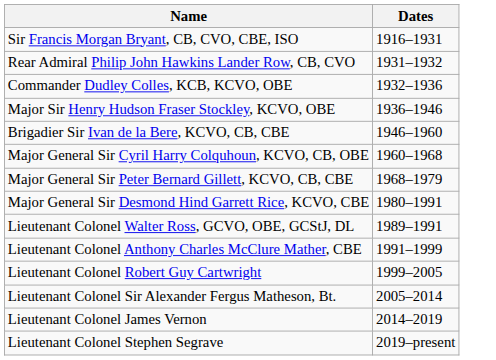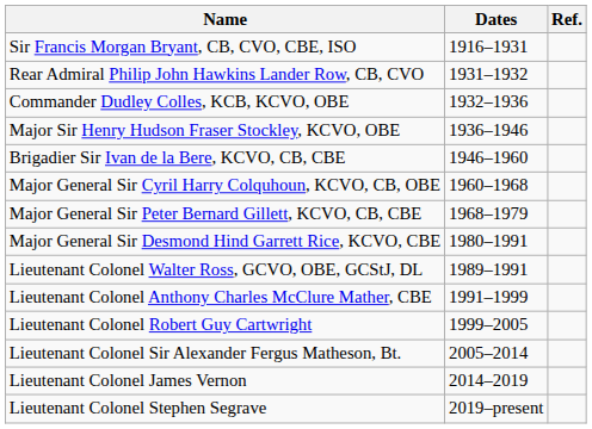+ column: Ref.
